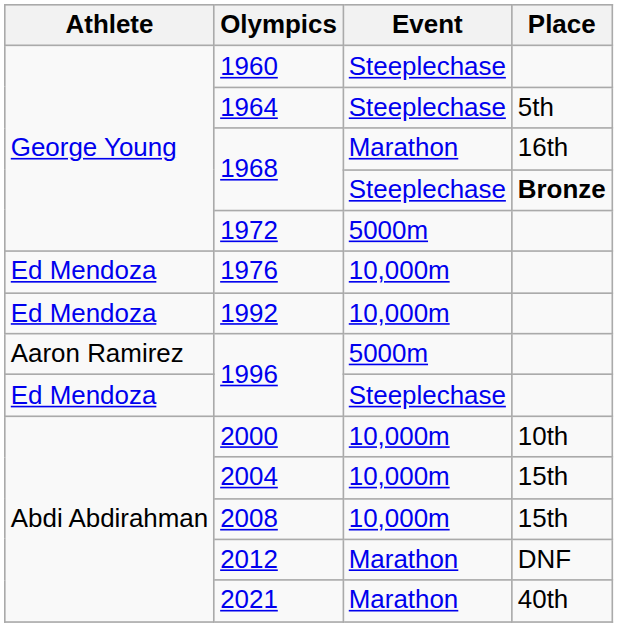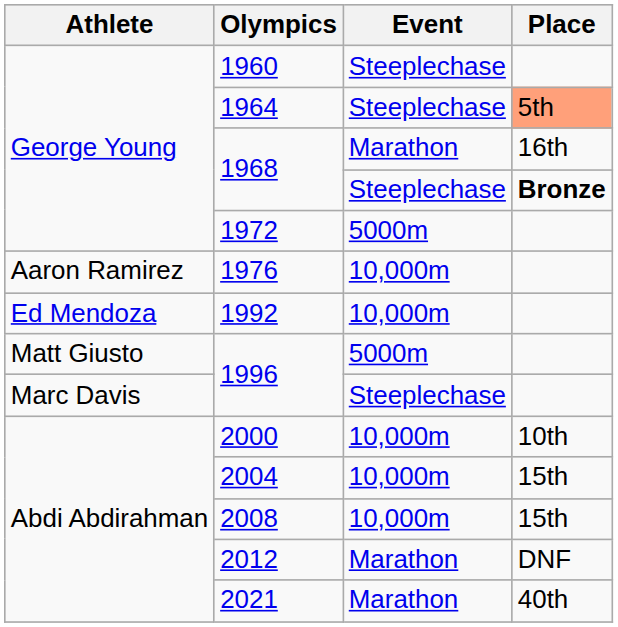1964 | Place: no background -> lightsalmon background
1976 | Athlete: Ed Mendoza -> Aaron Ramirez
1996 / 5000m | Athlete: Aaron Ramirez -> Matt Giusto
1996 / Steeplechase | Athlete: Ed Mendoza -> Marc Davis
